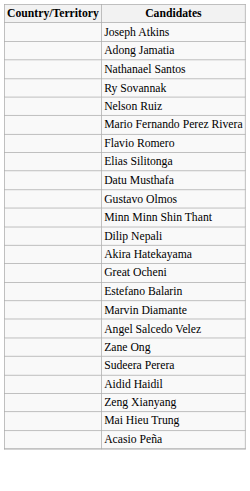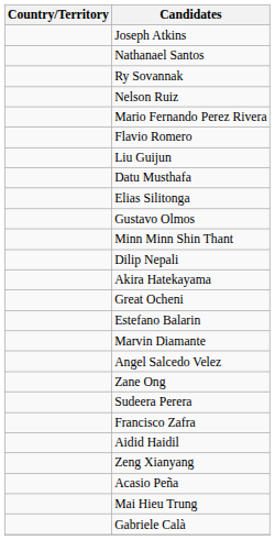- row: Adong Jamatia
+ row: Liu Guijun
rows swapped: Elias Silitonga <-> Datu Musthafa
+ row: Francisco Zafra
rows swapped: Acasio Peña <-> Mai Hieu Trung
+ row: Gabriele Calà
